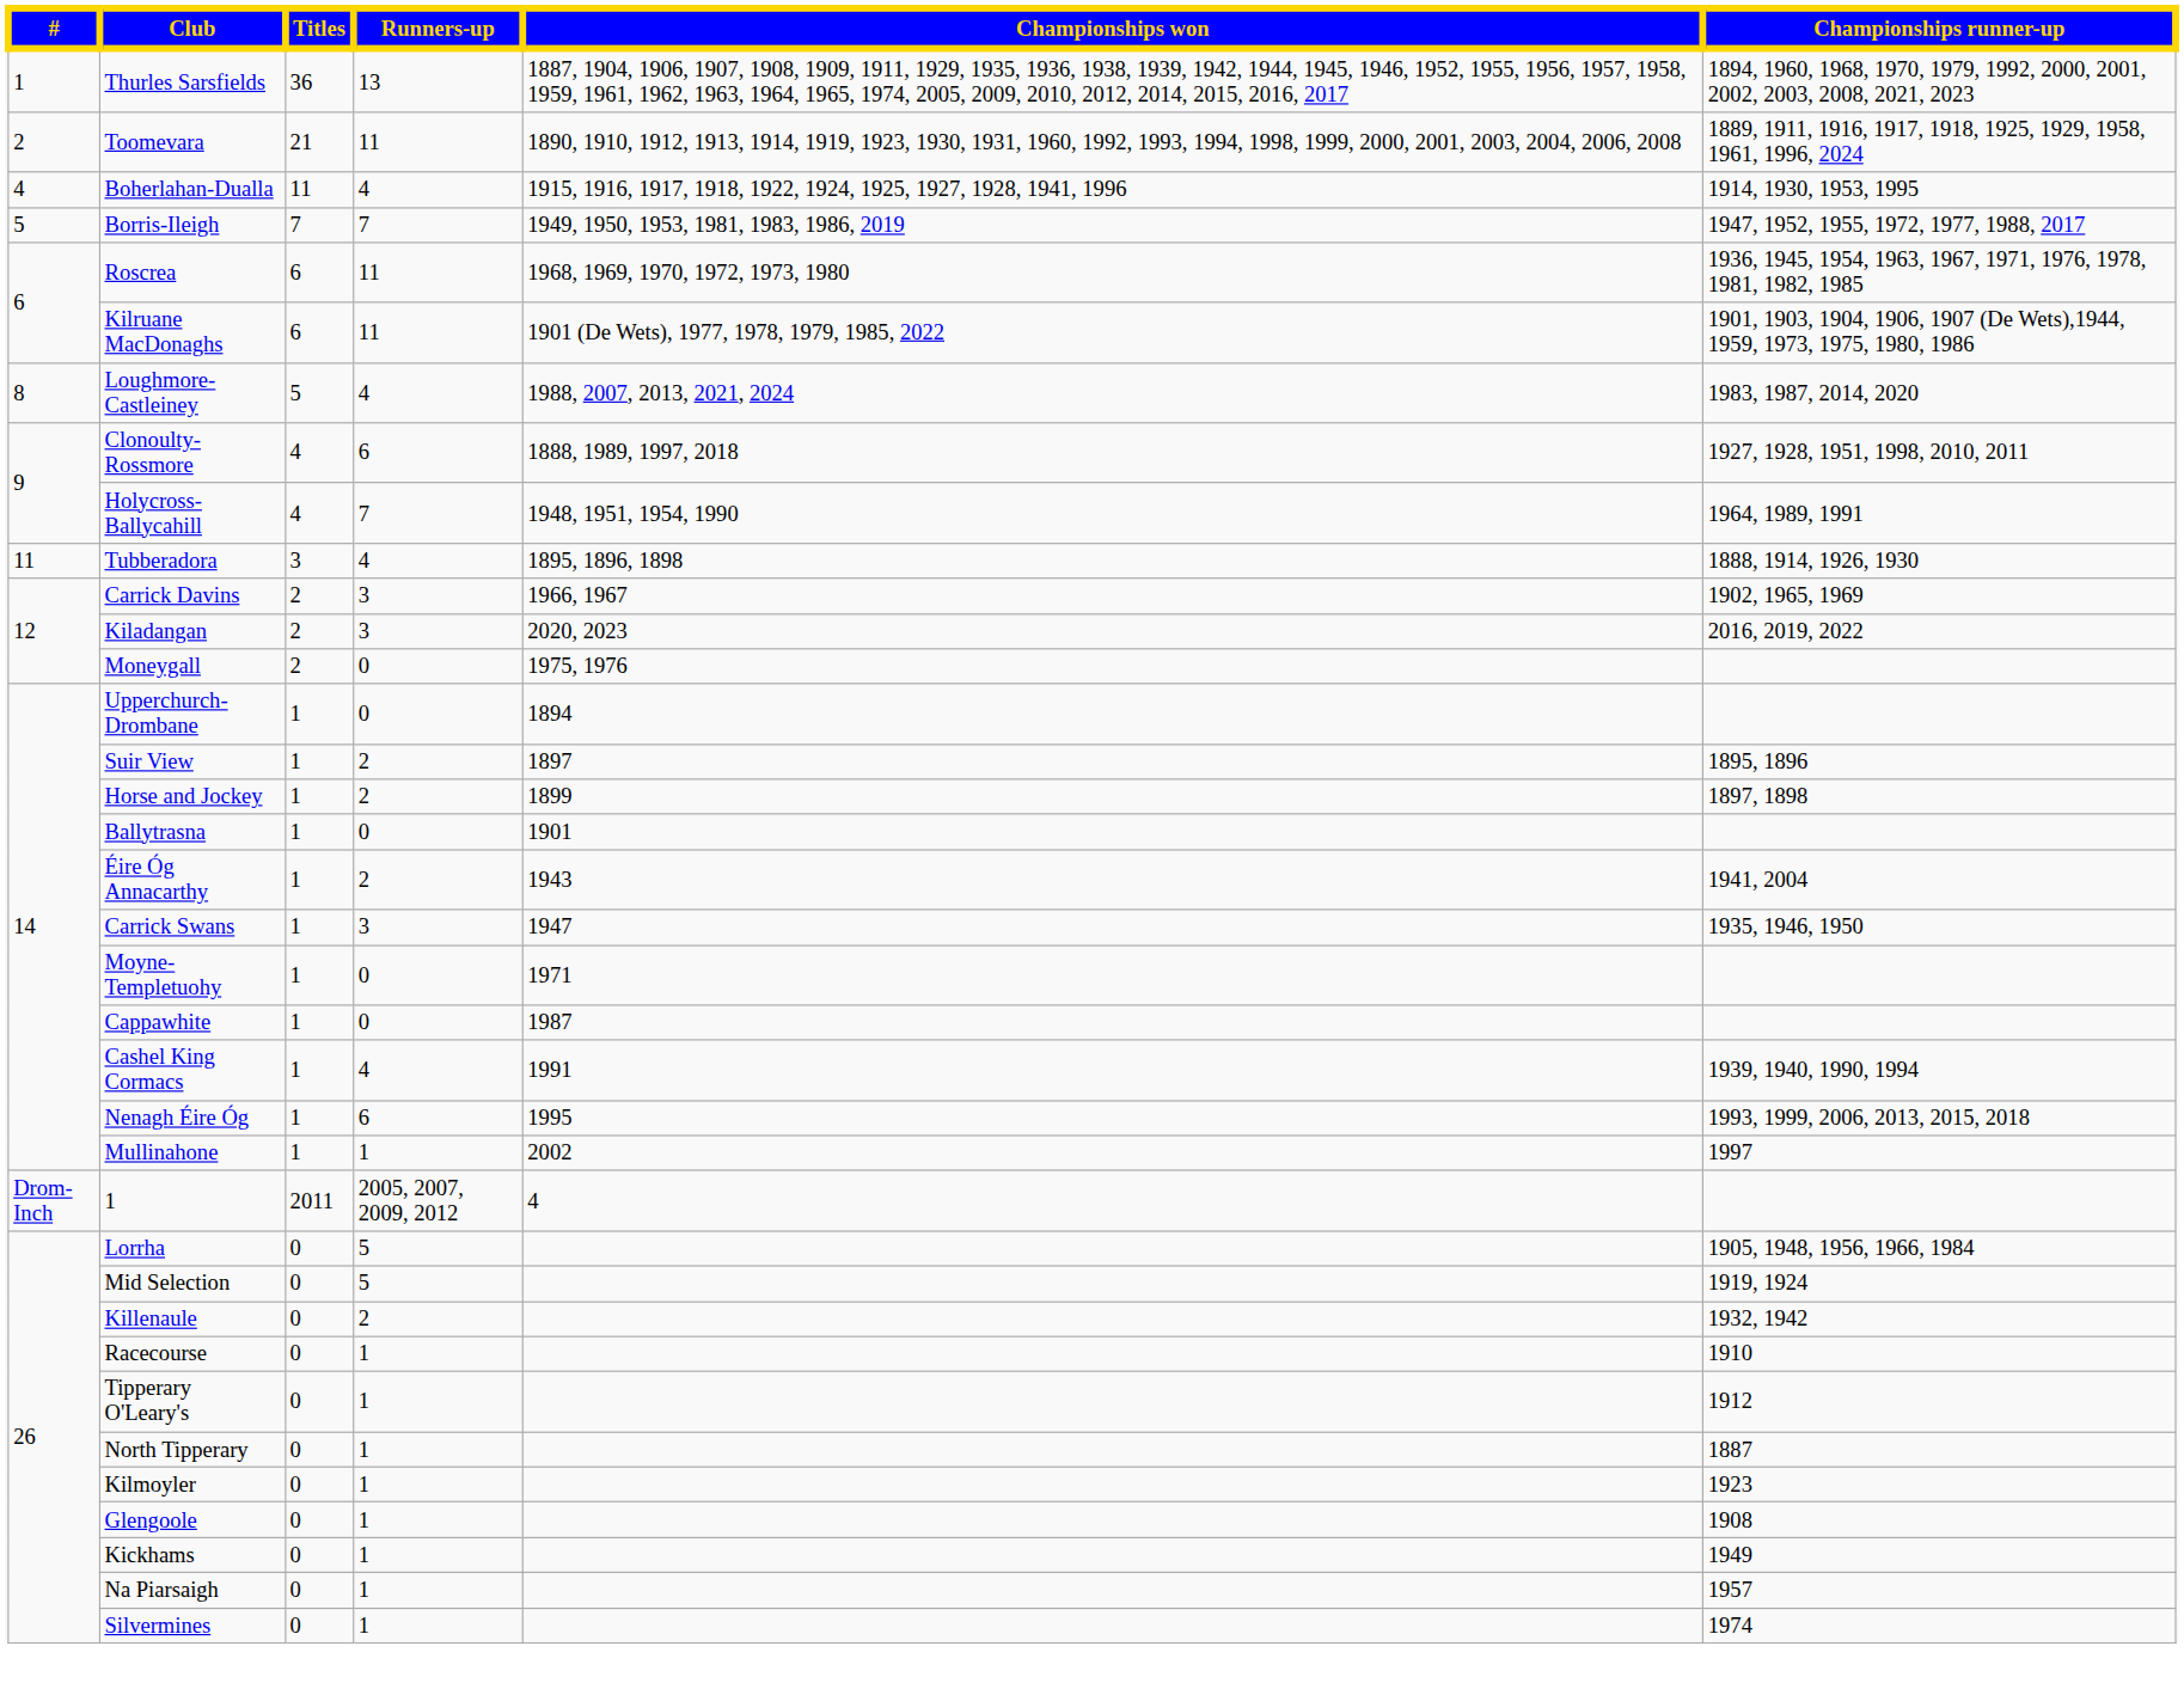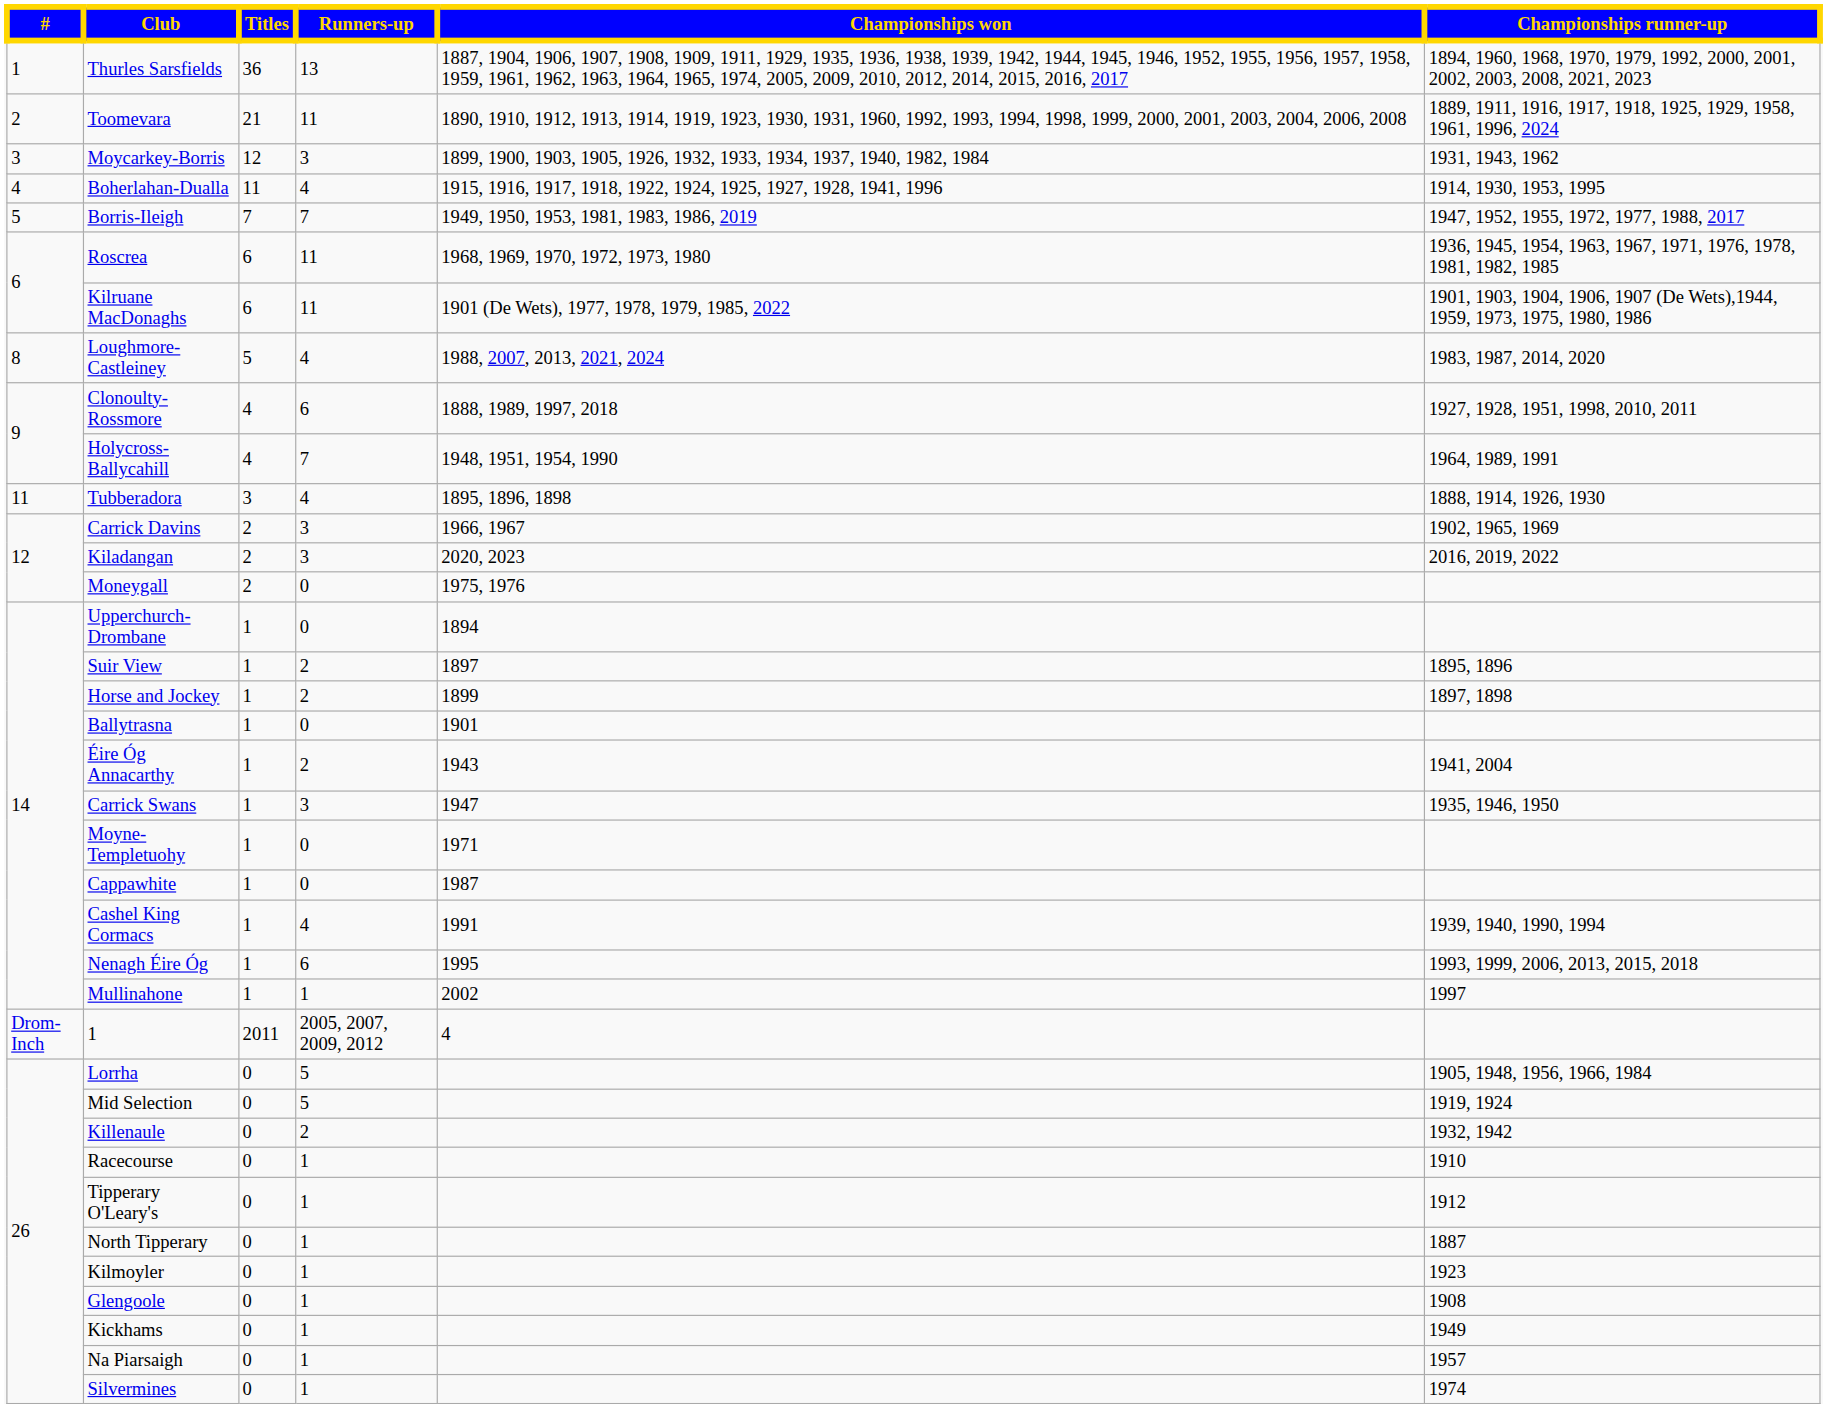+ row: 3 | Moycarkey-Borris | 12 | 3 | 1899, 1900, 1903, 1905, 1926, 1932, 1933, 1934, 1937, 1940, 1982, 1984 | 1931, 1943, 1962
